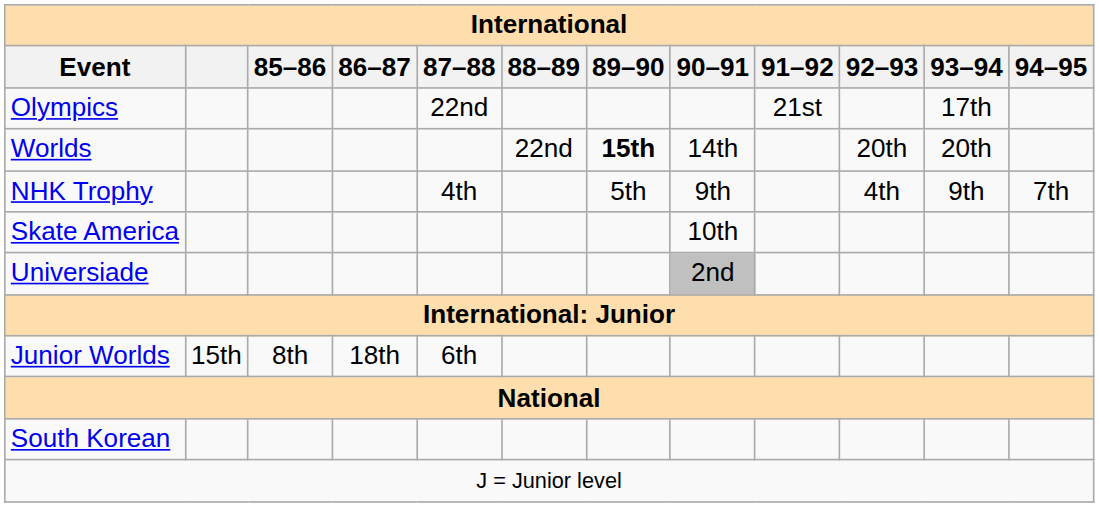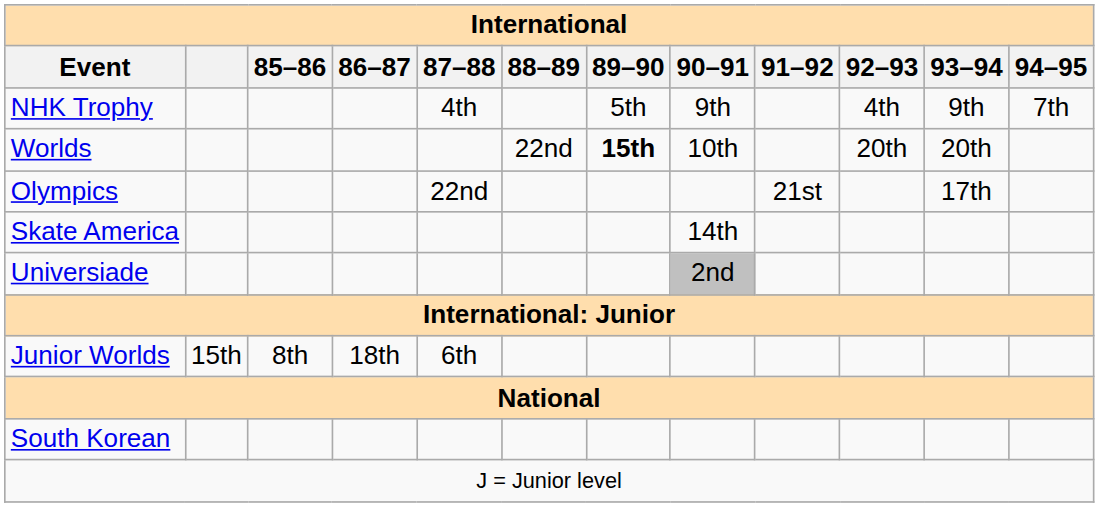rows swapped: Olympics <-> NHK Trophy
Worlds | 90–91: 14th -> 10th
Skate America | 90–91: 10th -> 14th
